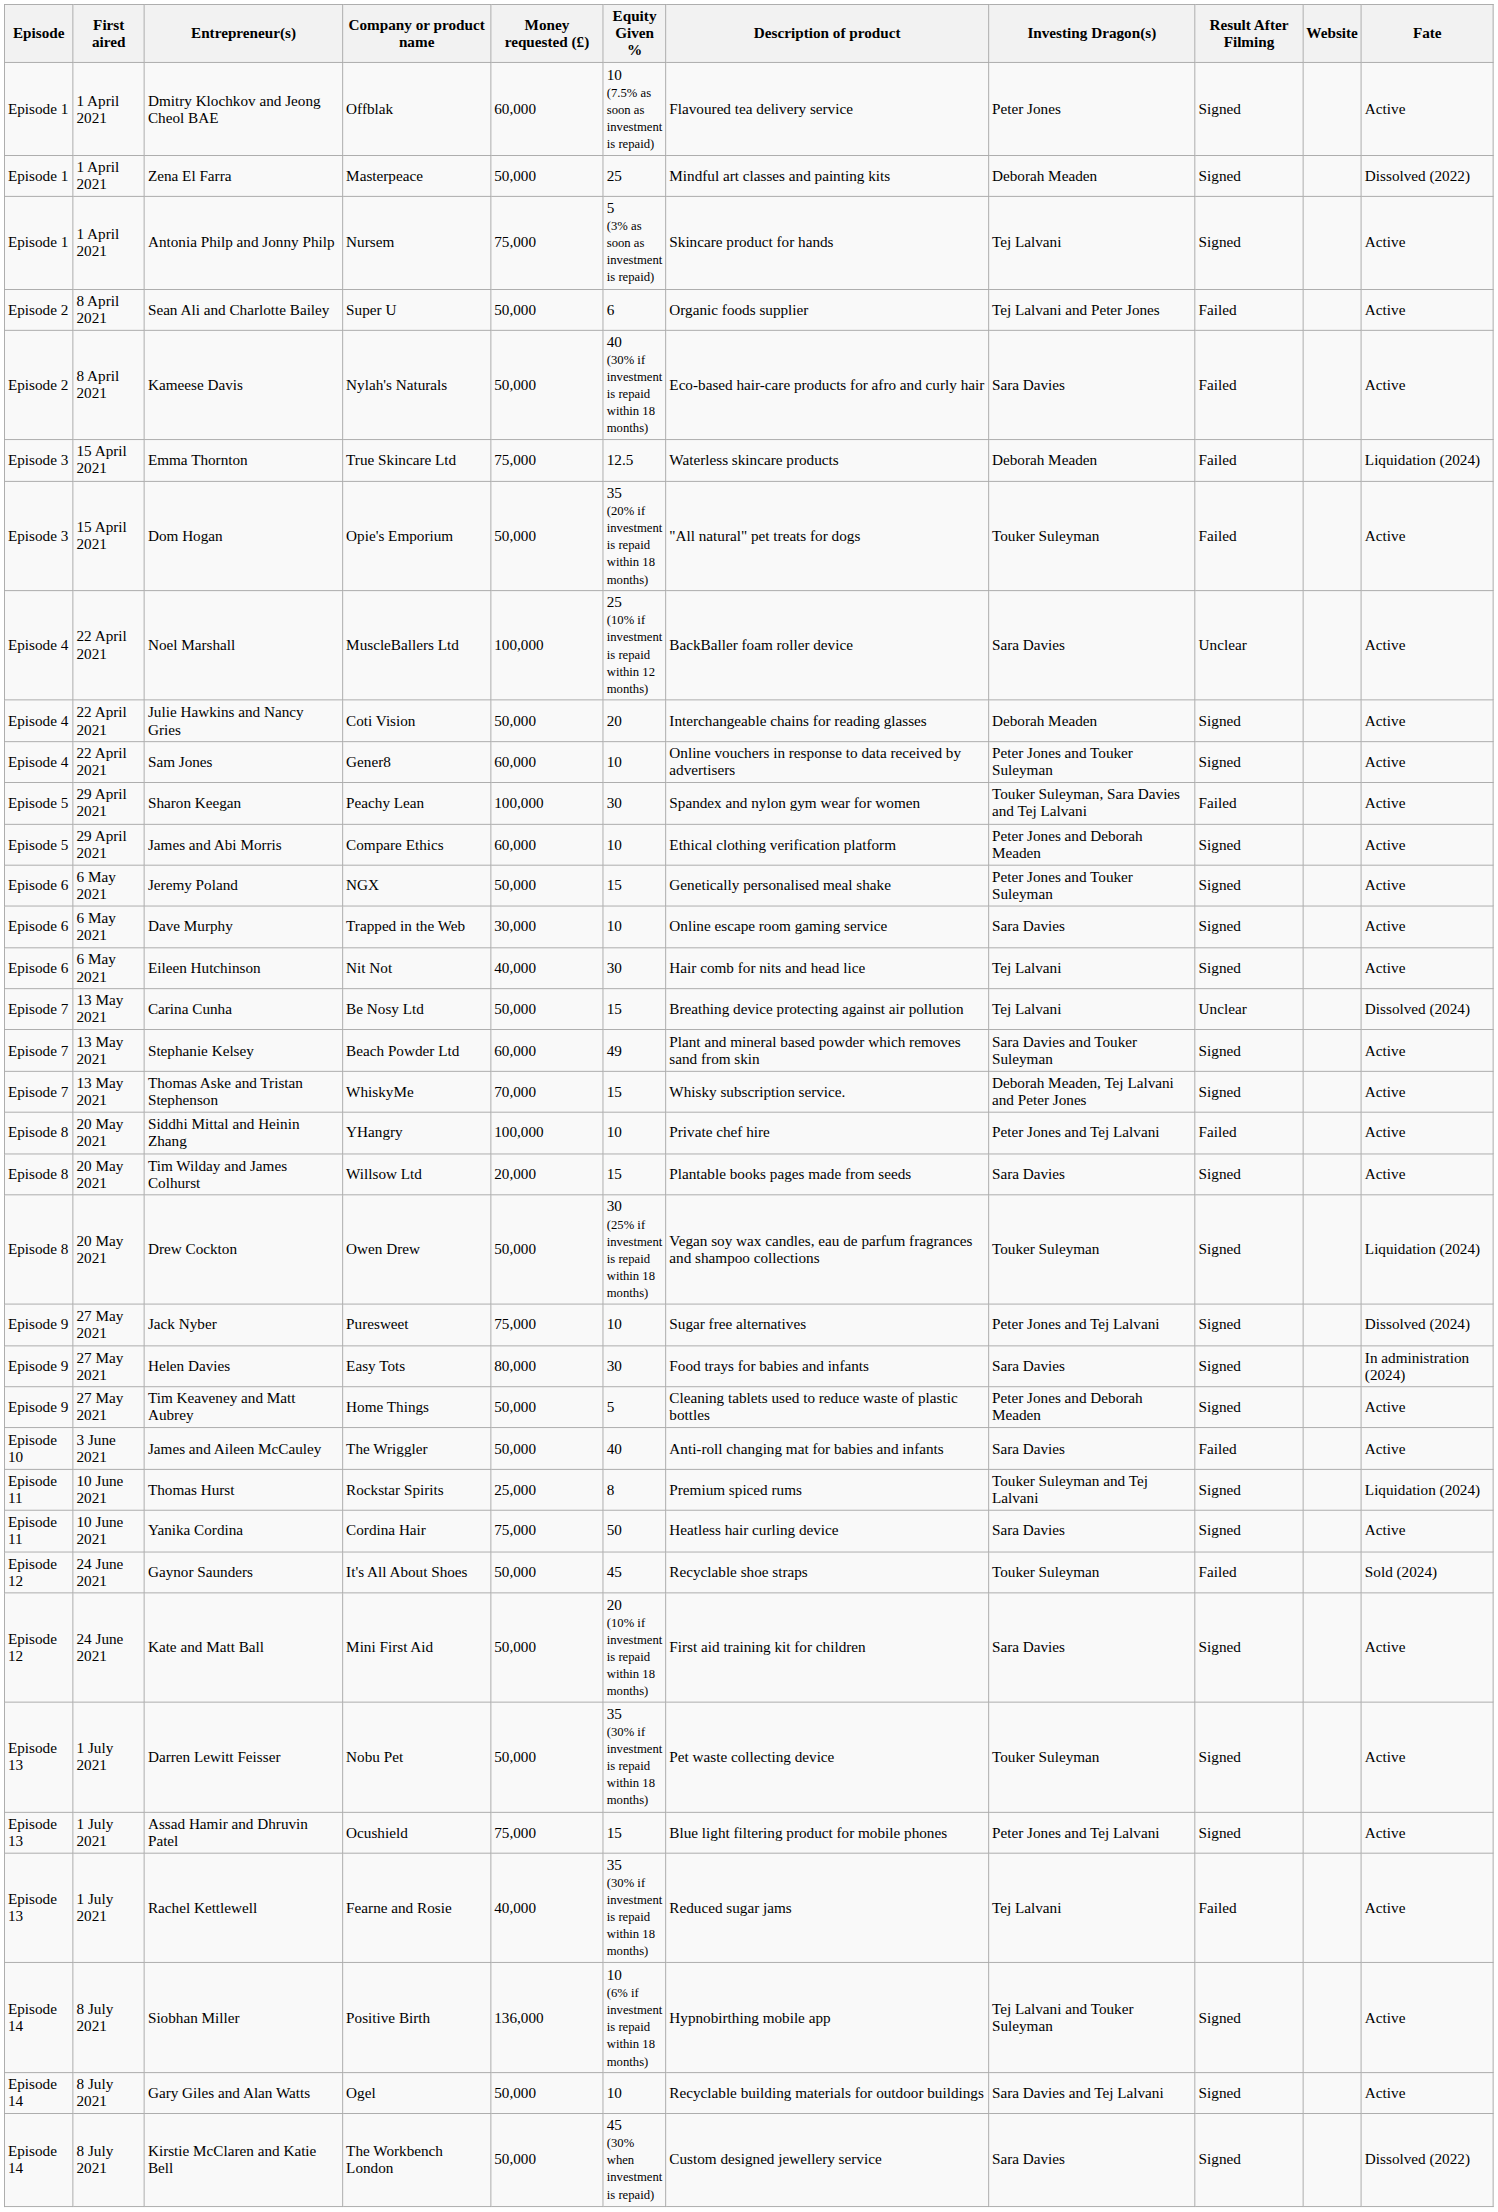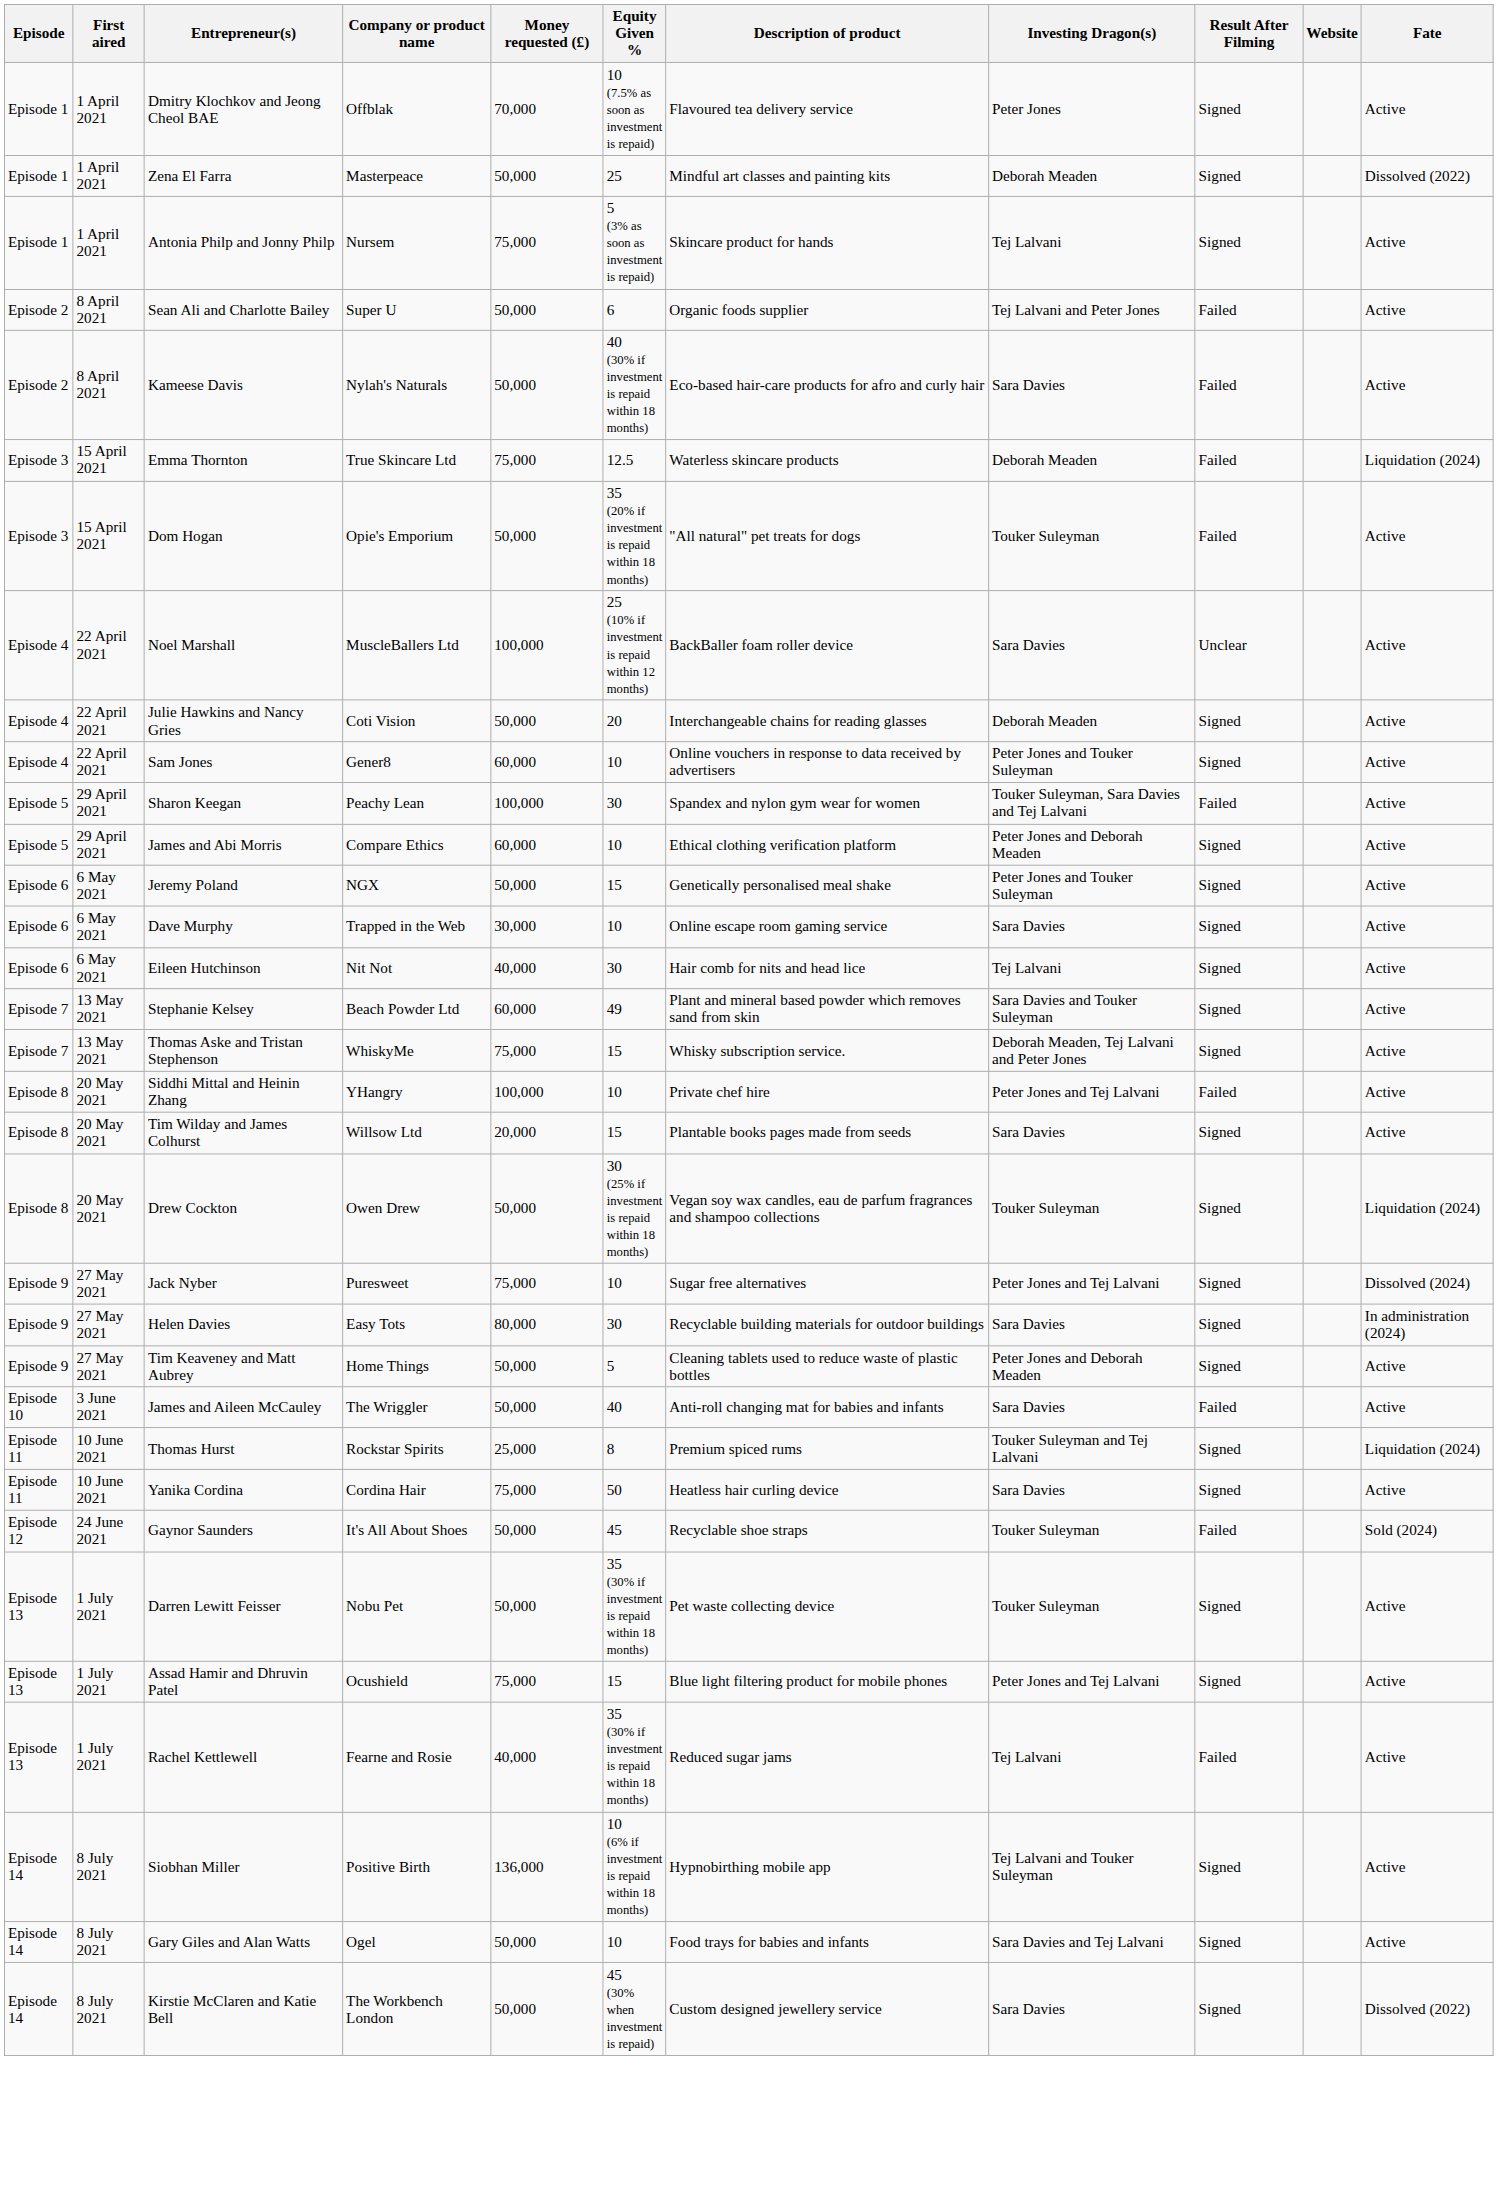Dmitry Klochkov and Jeong Cheol BAE | Money requested (£): 60,000 -> 70,000
- row: Episode 7 | 13 May 2021 | Carina Cunha | Be Nosy Ltd | 50,000 | 15 | Breathing device protecting against air pollution | Tej Lalvani | Unclear | Dissolved (2024)
Thomas Aske and Tristan Stephenson | Money requested (£): 70,000 -> 75,000
Helen Davies | Description of product: Food trays for babies and infants -> Recyclable building materials for outdoor buildings
- row: Episode 12 | 24 June 2021 | Kate and Matt Ball | Mini First Aid | 50,000 | 20 (10% if investment is repaid within 18 months) | First aid training kit for children | Sara Davies | Signed | Active
Gary Giles and Alan Watts | Description of product: Recyclable building materials for outdoor buildings -> Food trays for babies and infants
